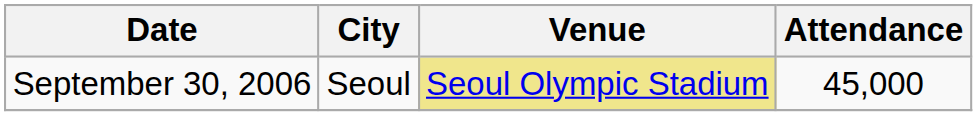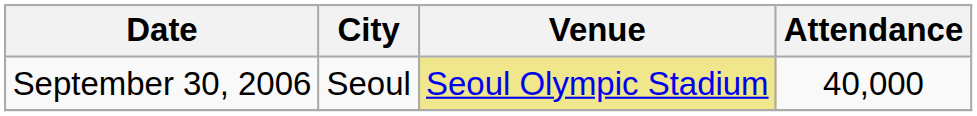September 30, 2006 | Attendance: 45,000 -> 40,000
